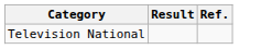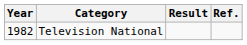+ column: Year | 1982
